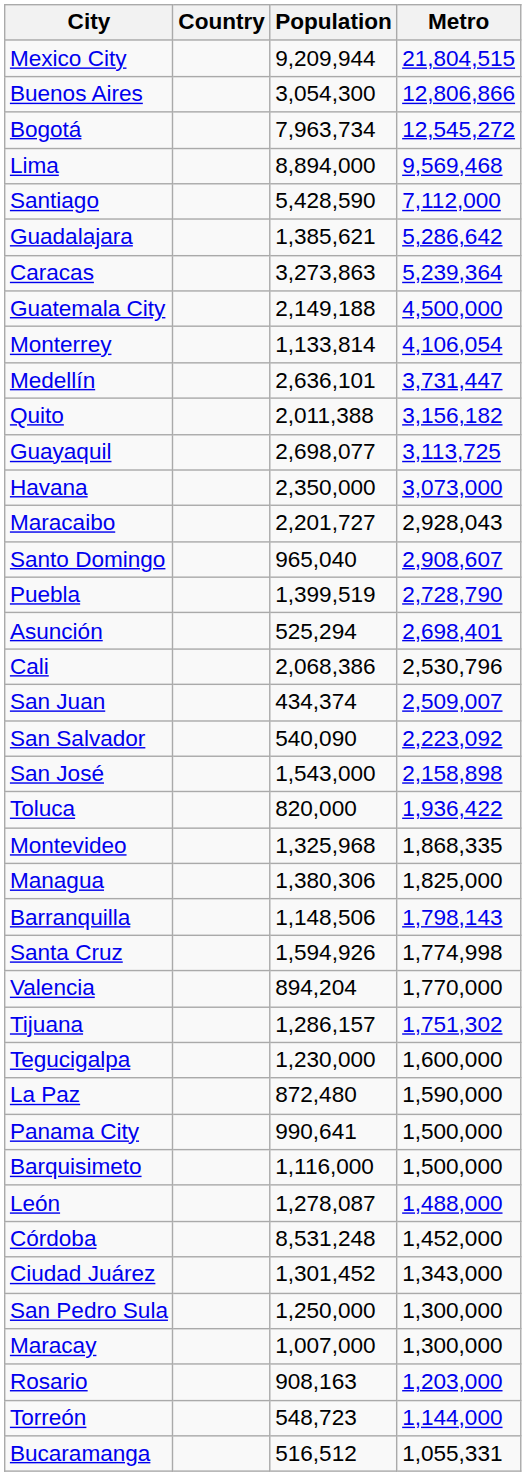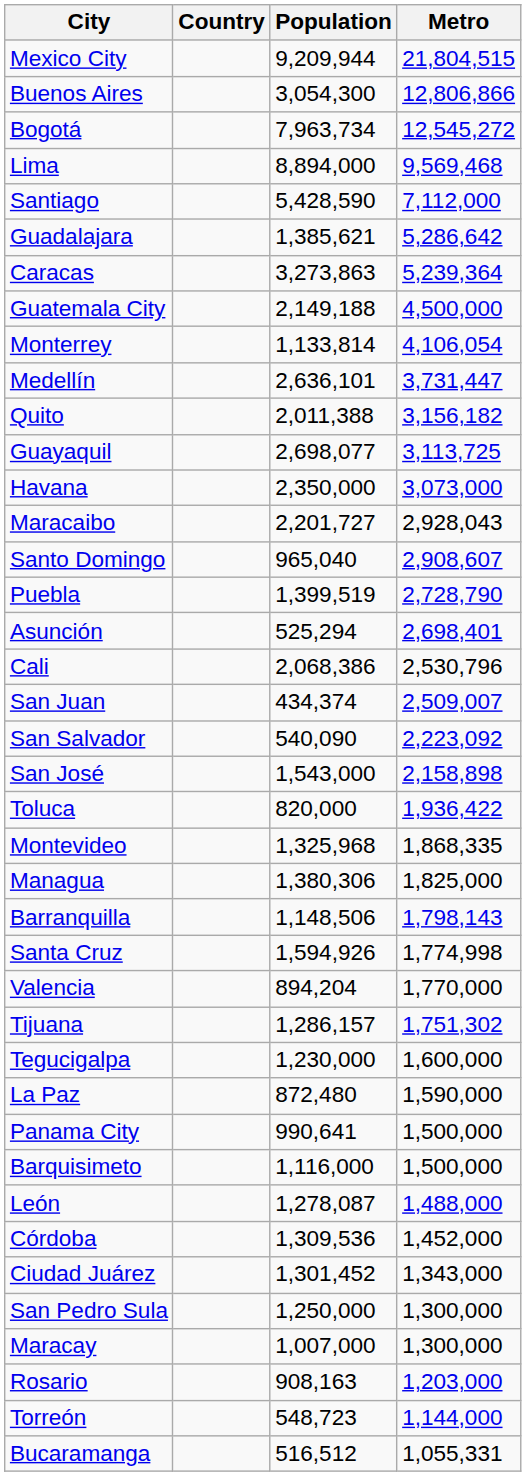Córdoba | Population: 8,531,248 -> 1,309,536
